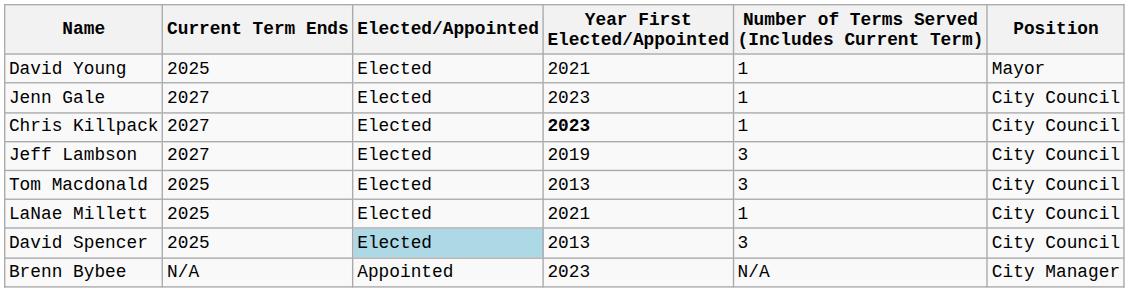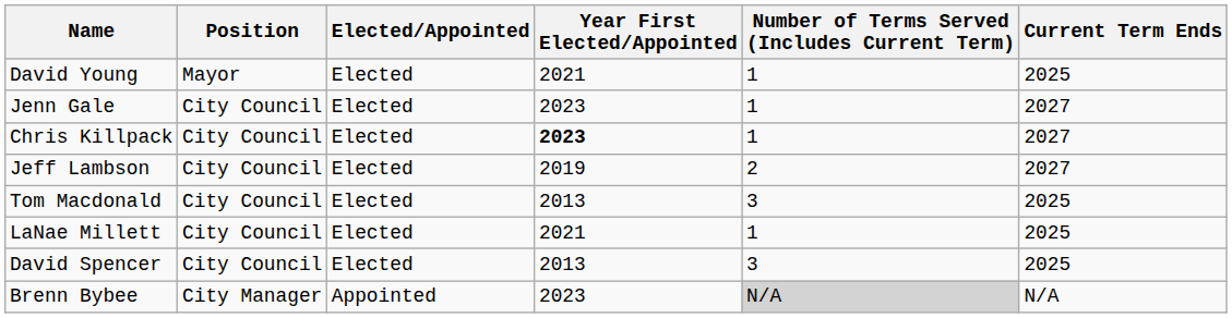columns swapped: Position <-> Current Term Ends
Jeff Lambson | Number of Terms Served (Includes Current Term): 3 -> 2
David Spencer | Elected/Appointed: lightblue background -> no background
Brenn Bybee | Number of Terms Served (Includes Current Term): no background -> lightgrey background
